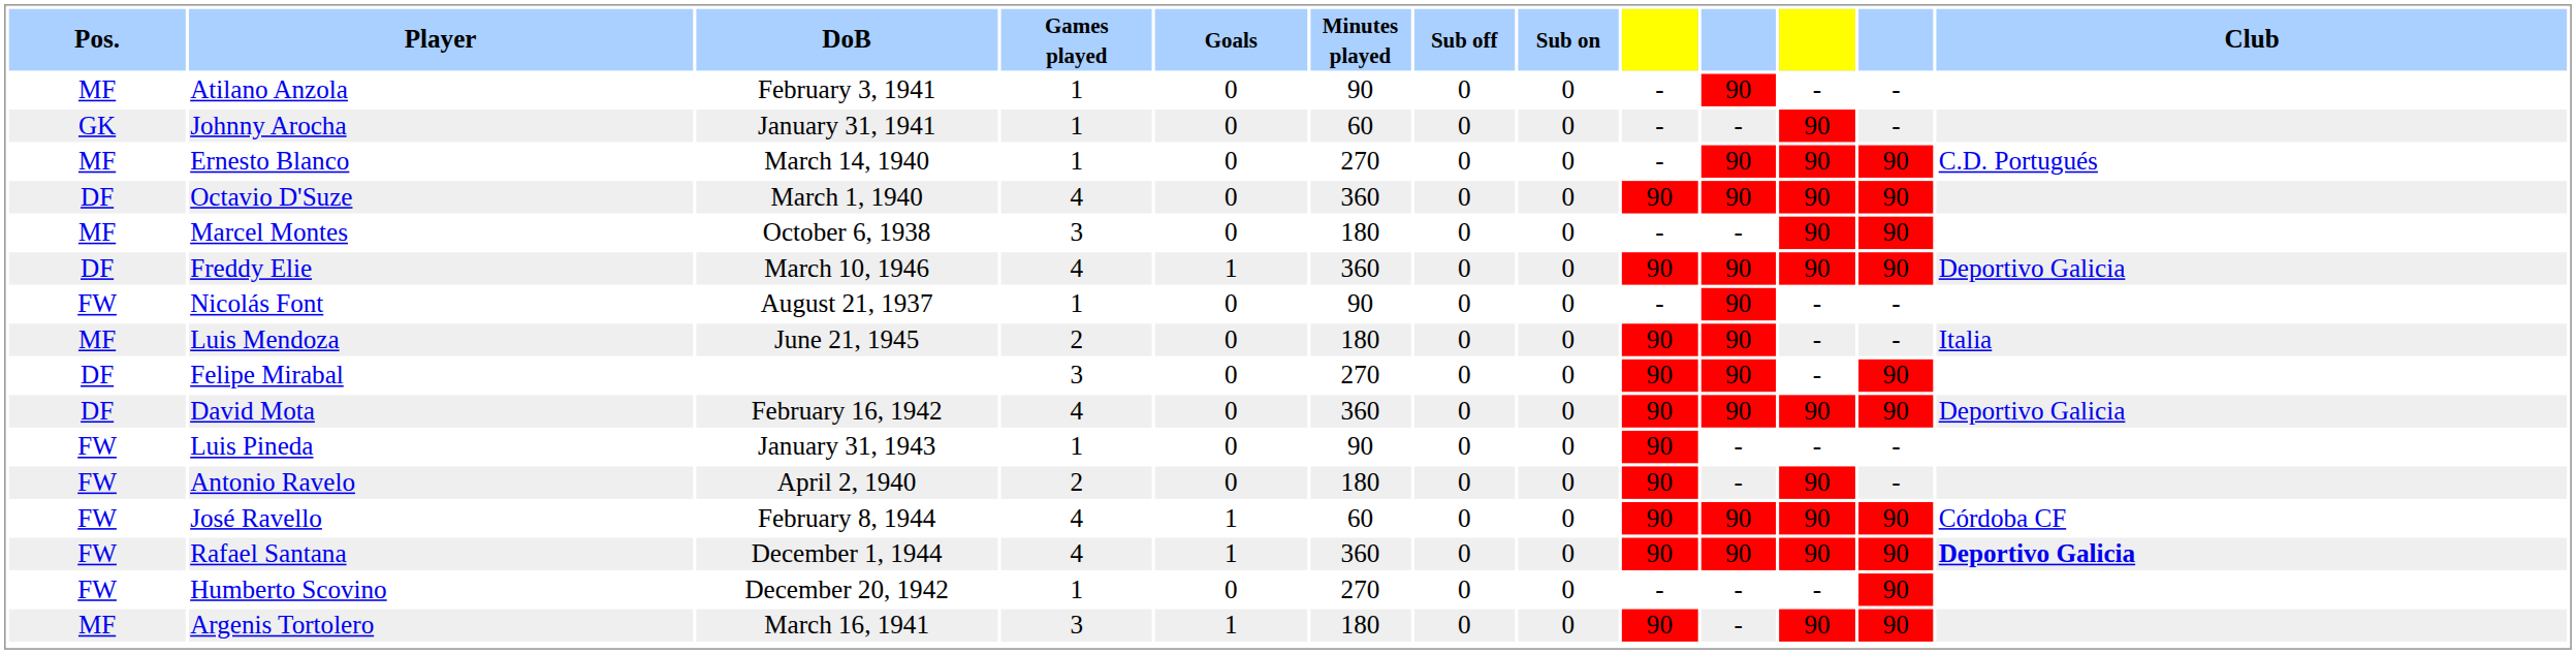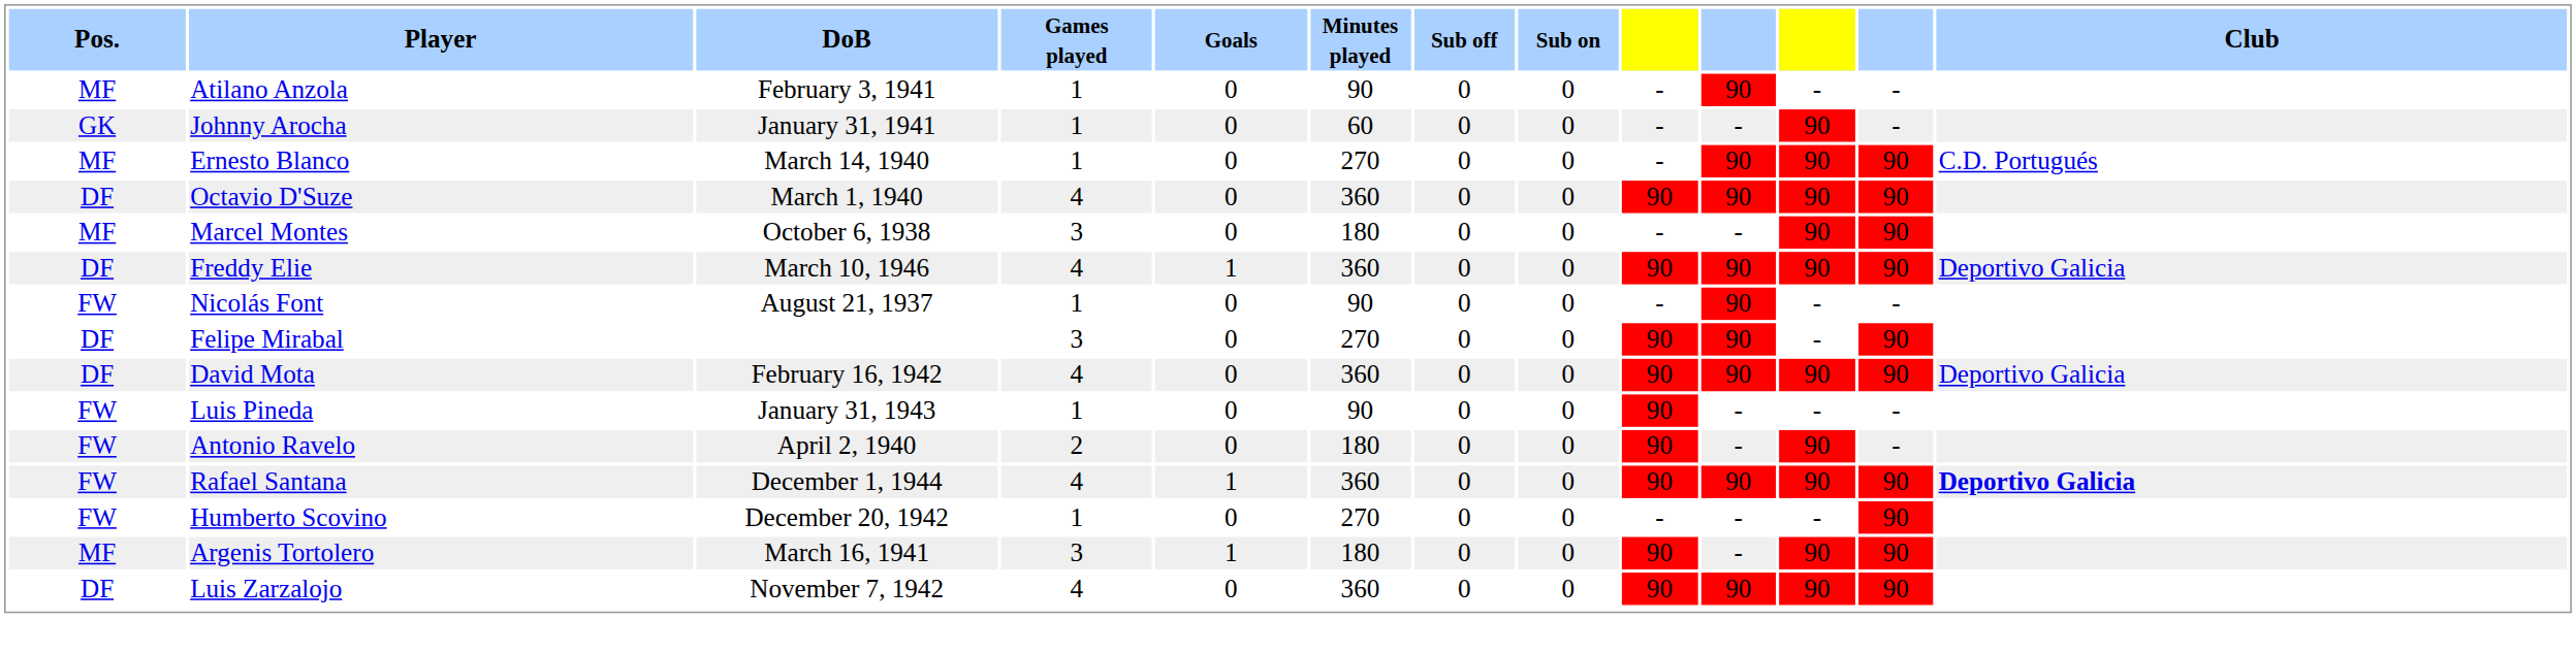- row: MF | Luis Mendoza | June 21, 1945 | 2 | 0 | 180 | 0 | 0 | 90 | 90 | - | - | Italia
- row: FW | José Ravello | February 8, 1944 | 4 | 1 | 60 | 0 | 0 | 90 | 90 | 90 | 90 | Córdoba CF
+ row: DF | Luis Zarzalojo | November 7, 1942 | 4 | 0 | 360 | 0 | 0 | 90 | 90 | 90 | 90
